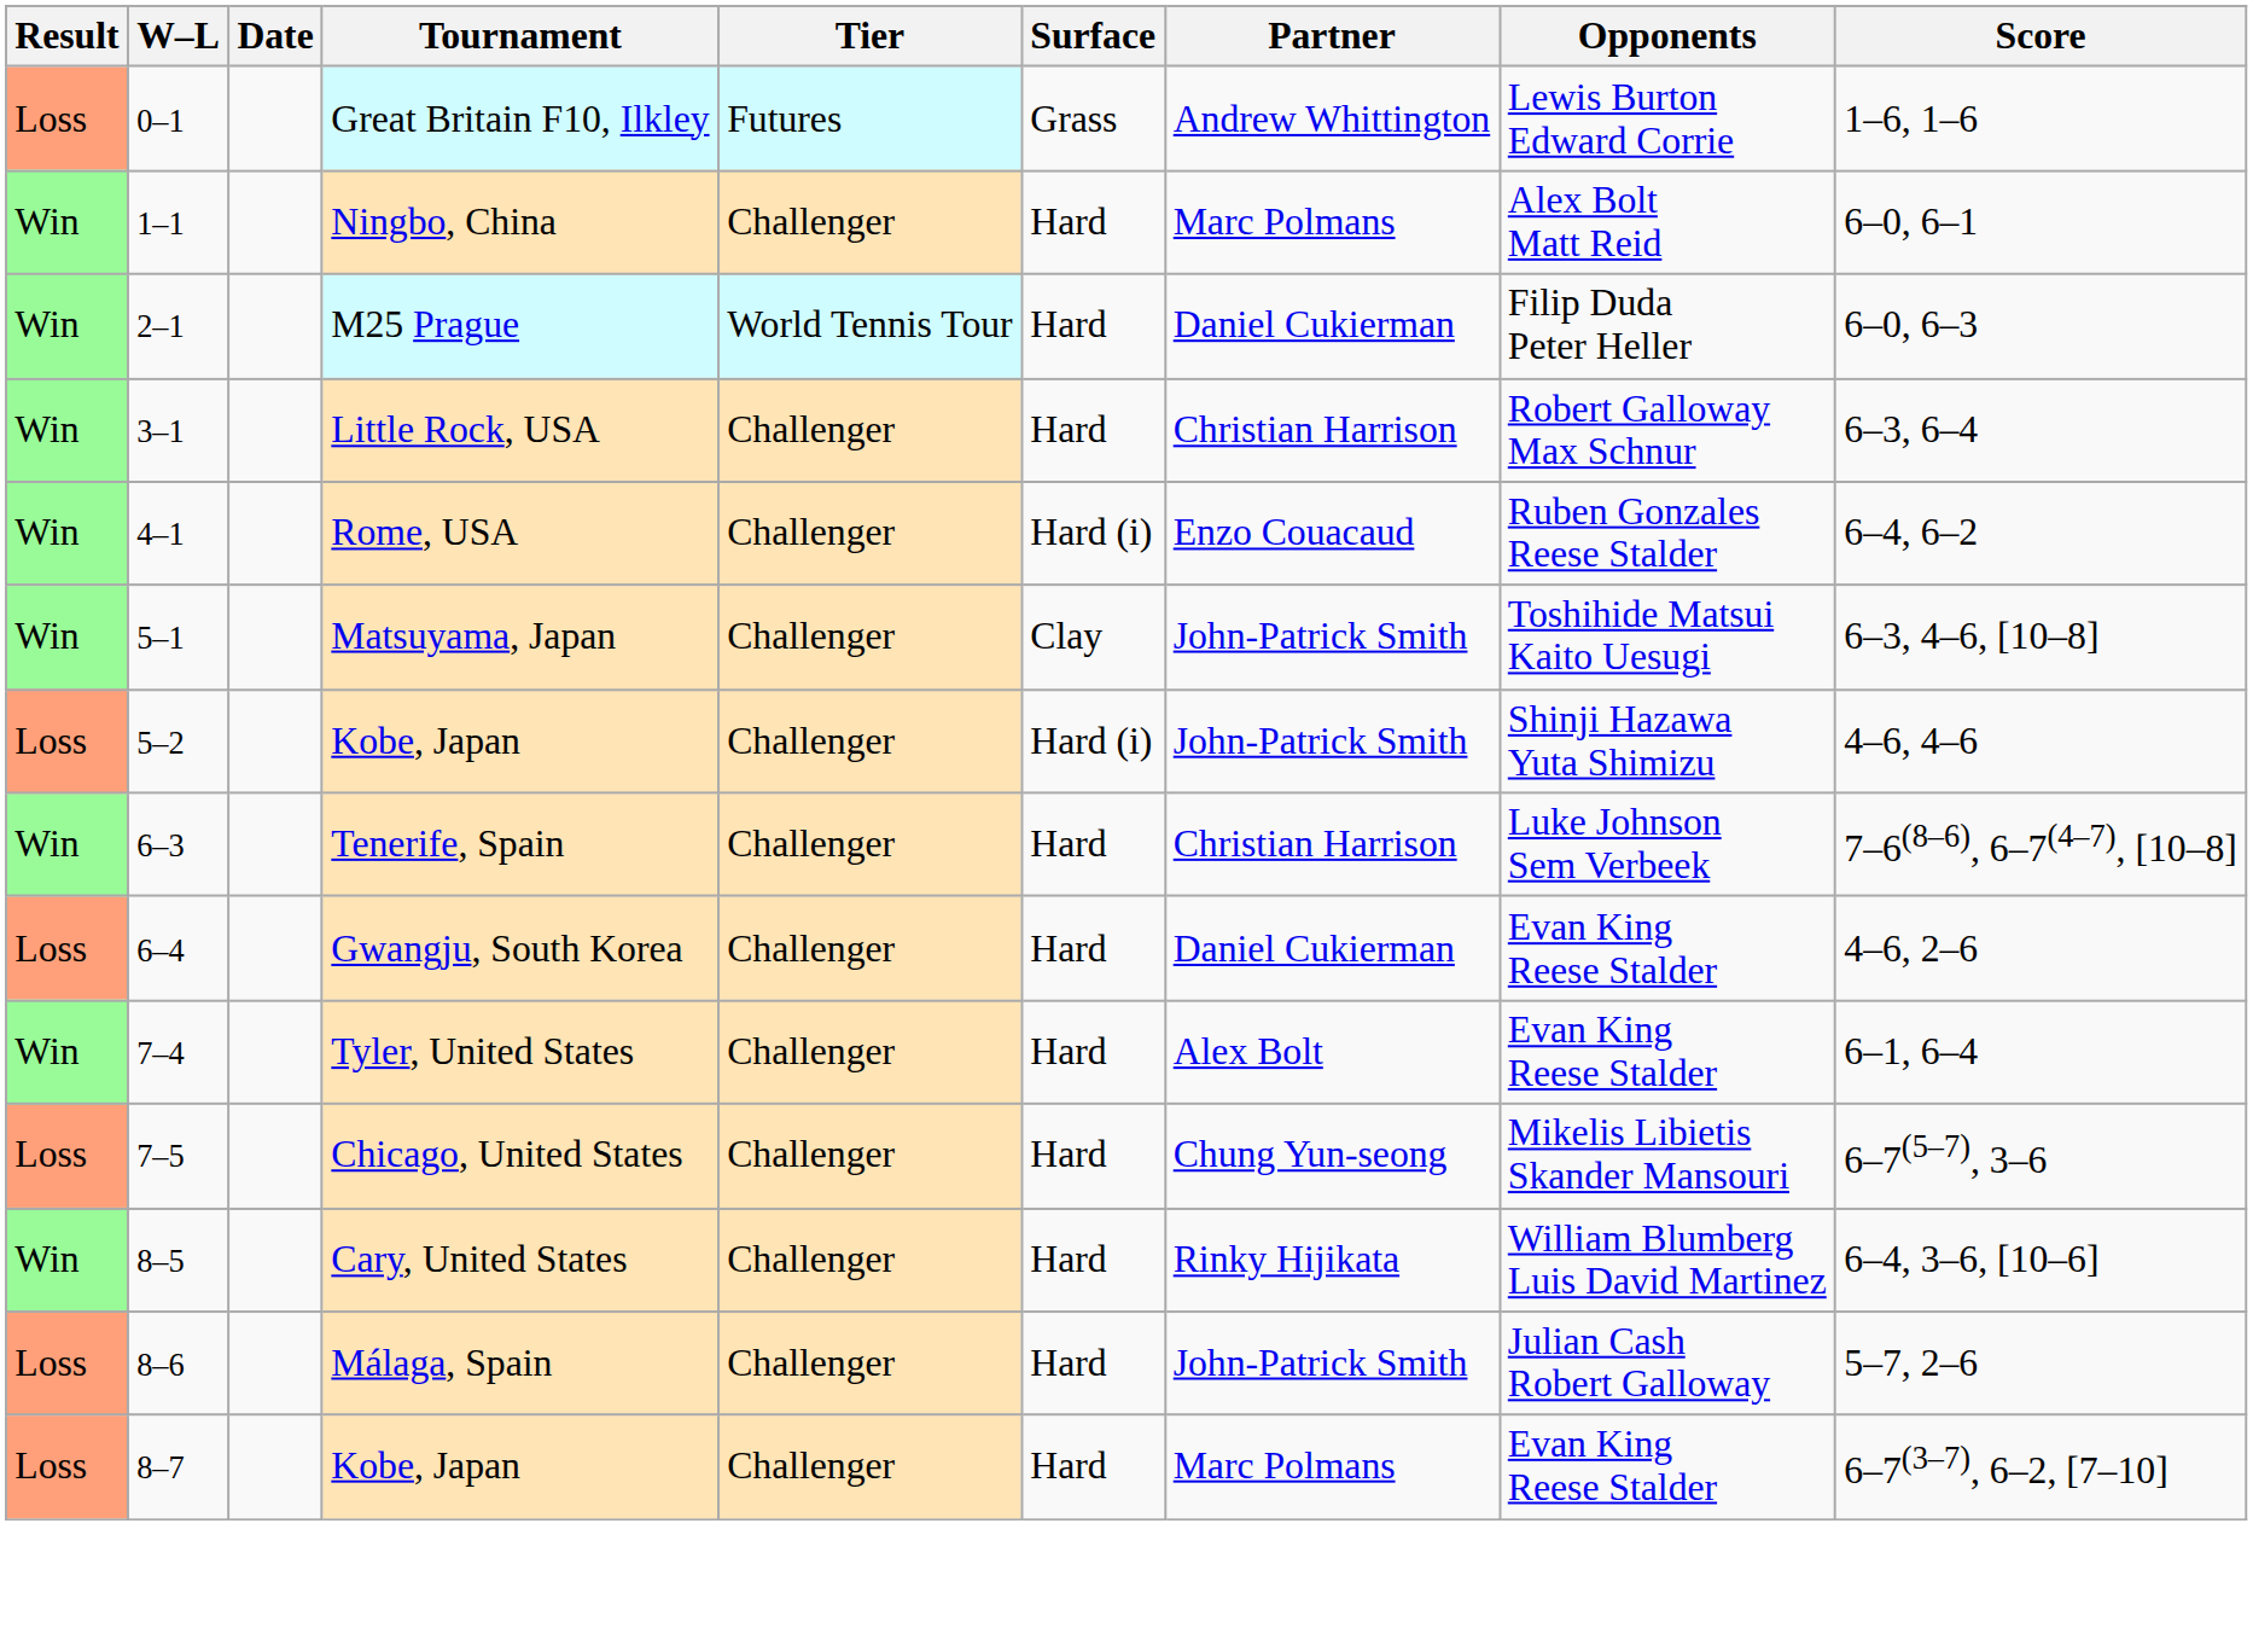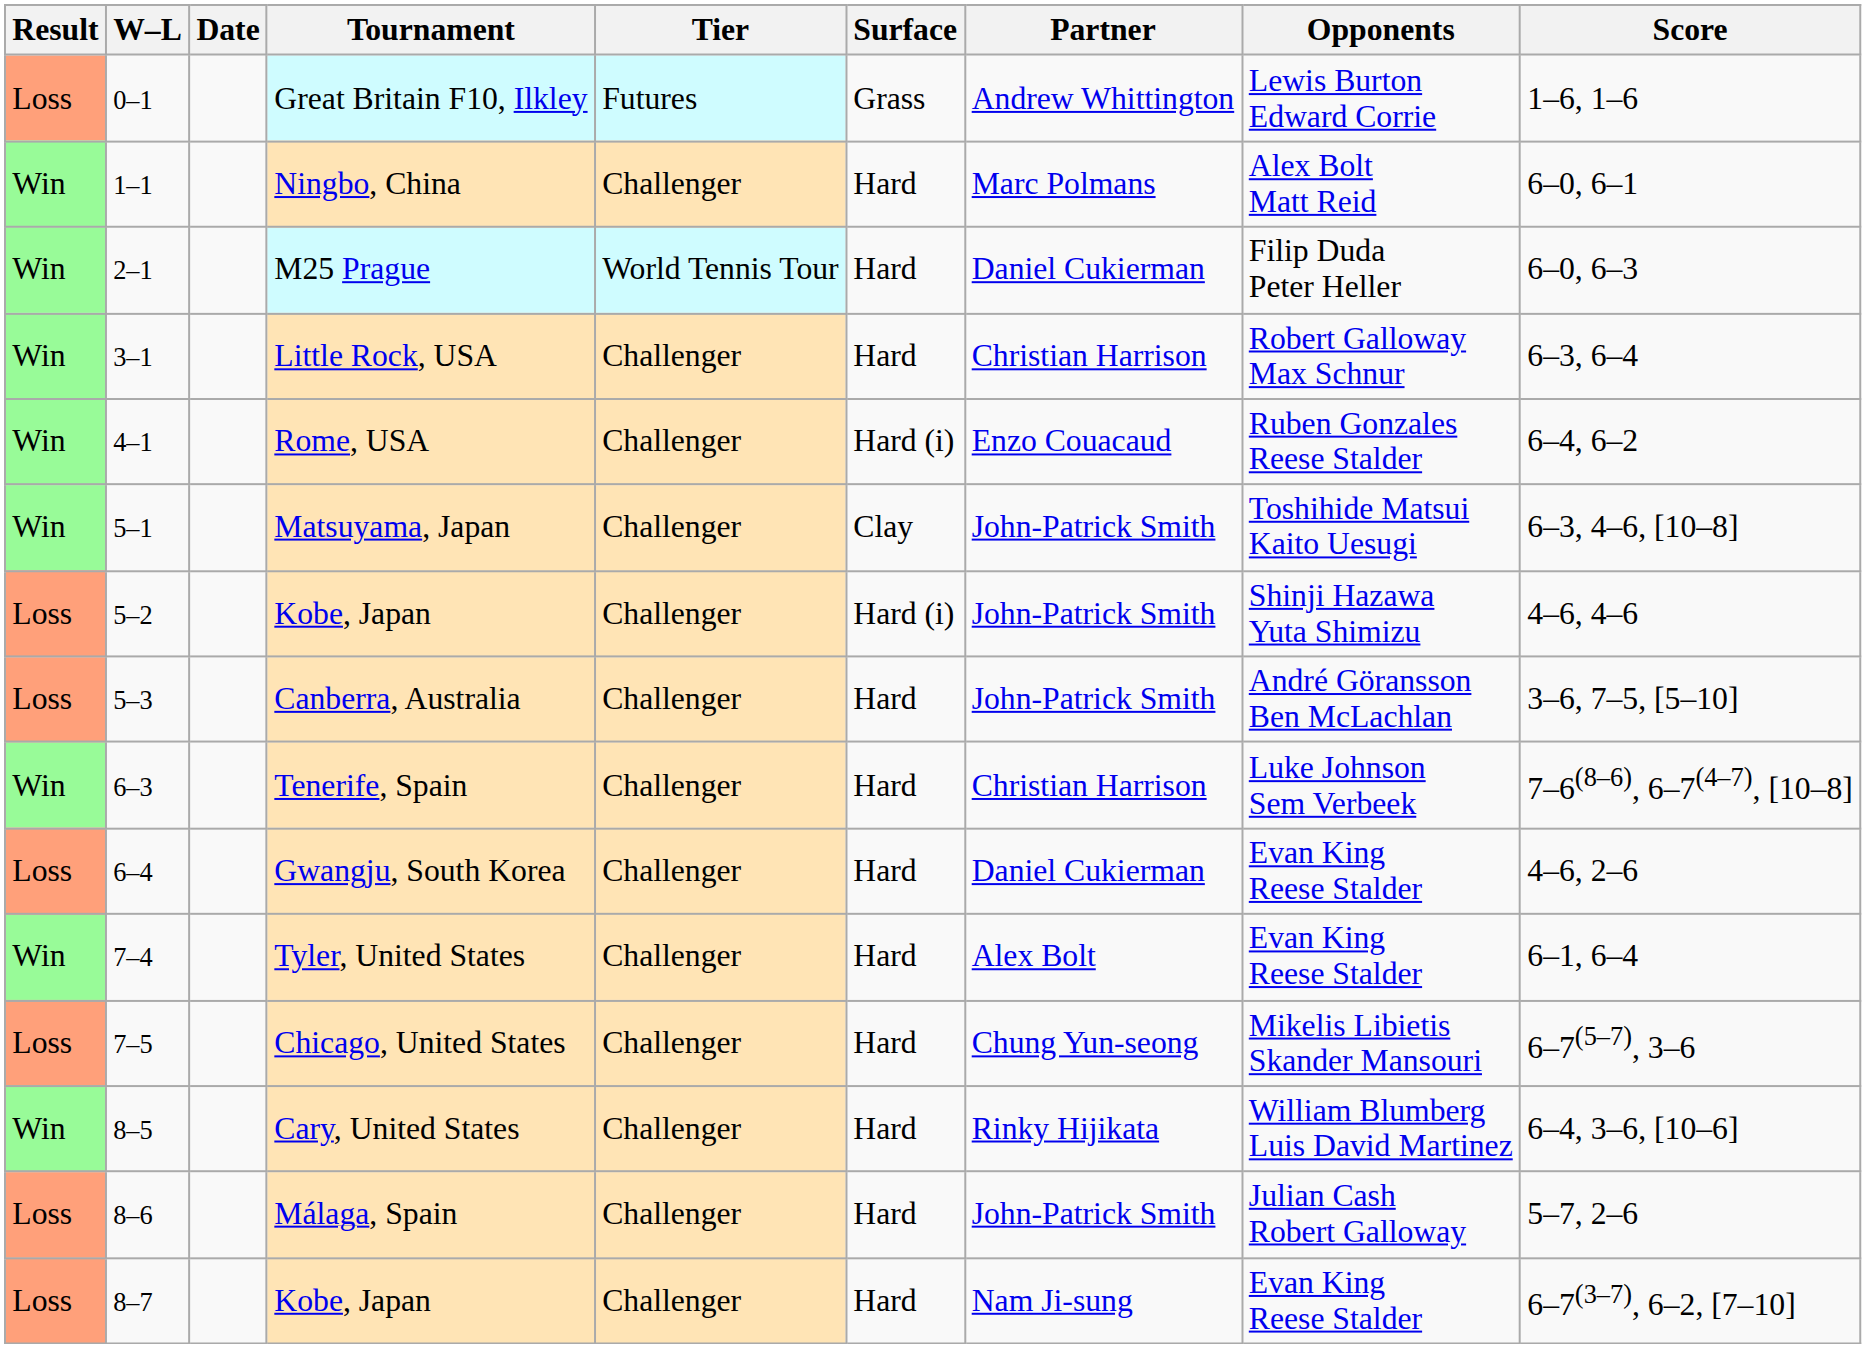+ row: Loss | 5–3 | Canberra, Australia | Challenger | Hard | John-Patrick Smith | André Göransson Ben McLachlan | 3–6, 7–5, [5–10]
8–7 / Kobe, Japan | Partner: Marc Polmans -> Nam Ji-sung
